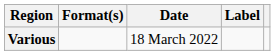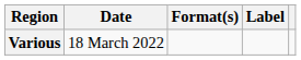columns swapped: Date <-> Format(s)
